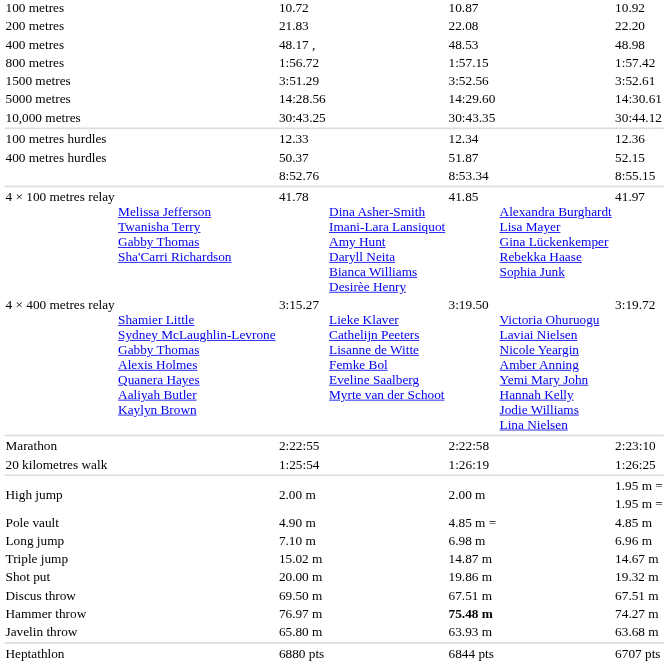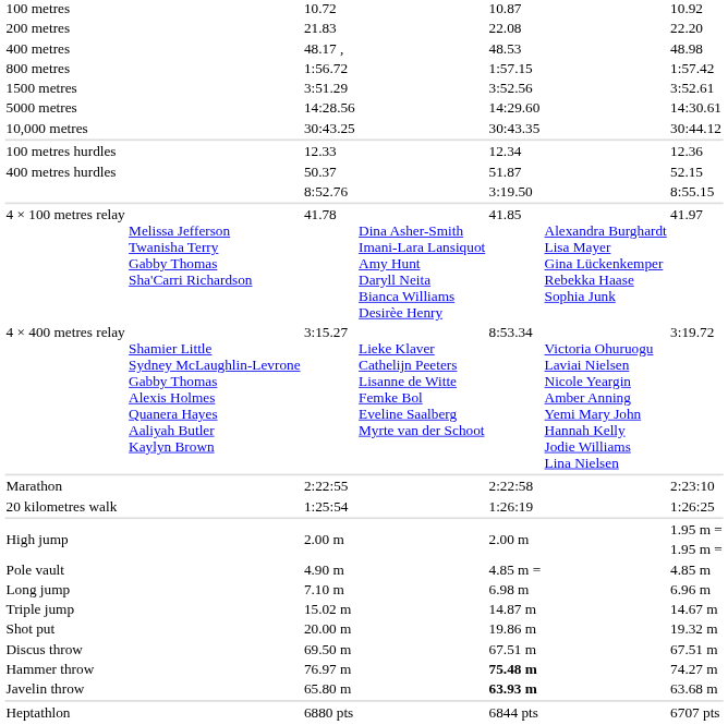8:52.76 | column 5: 8:53.34 -> 3:19.50
3:15.27 | column 5: 3:19.50 -> 8:53.34
65.80 m | column 5: normal -> bold
